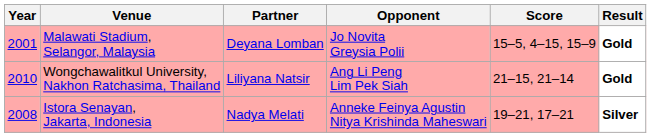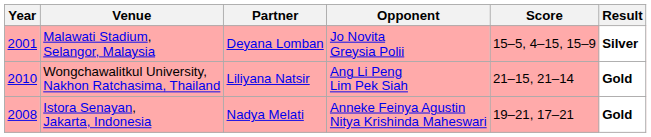Malawati Stadium, Selangor, Malaysia | Result: Gold -> Silver
Istora Senayan, Jakarta, Indonesia | Result: Silver -> Gold
